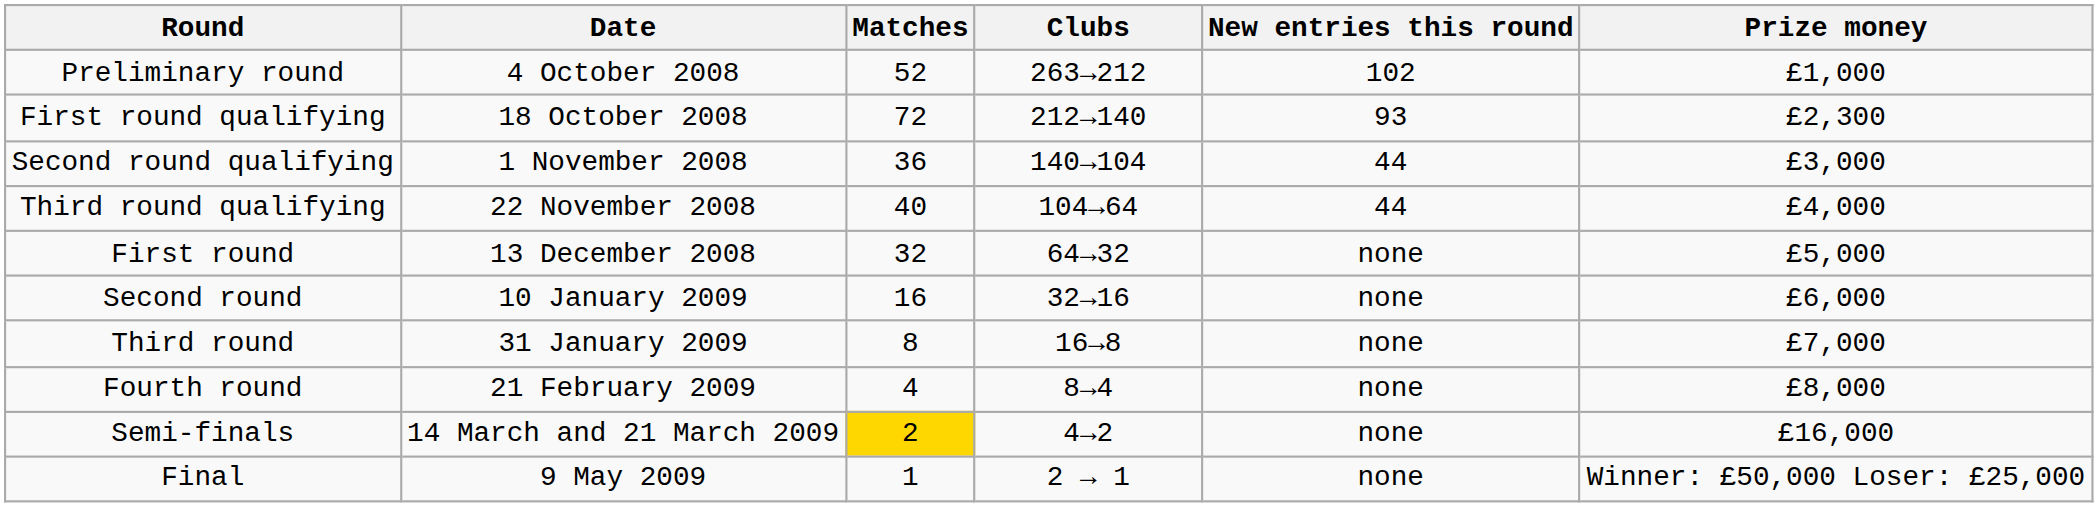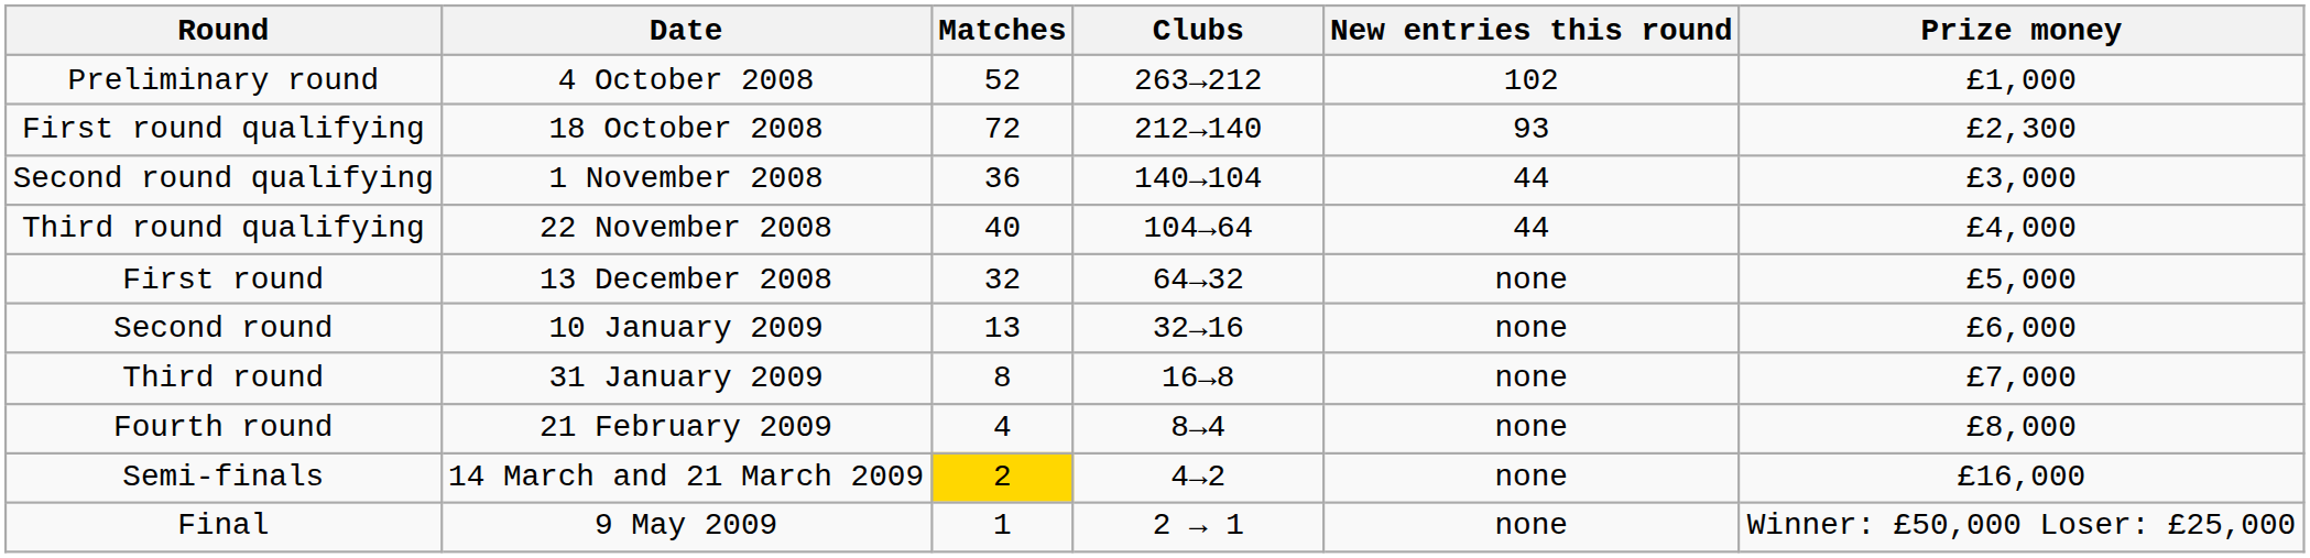Second round | Matches: 16 -> 13
